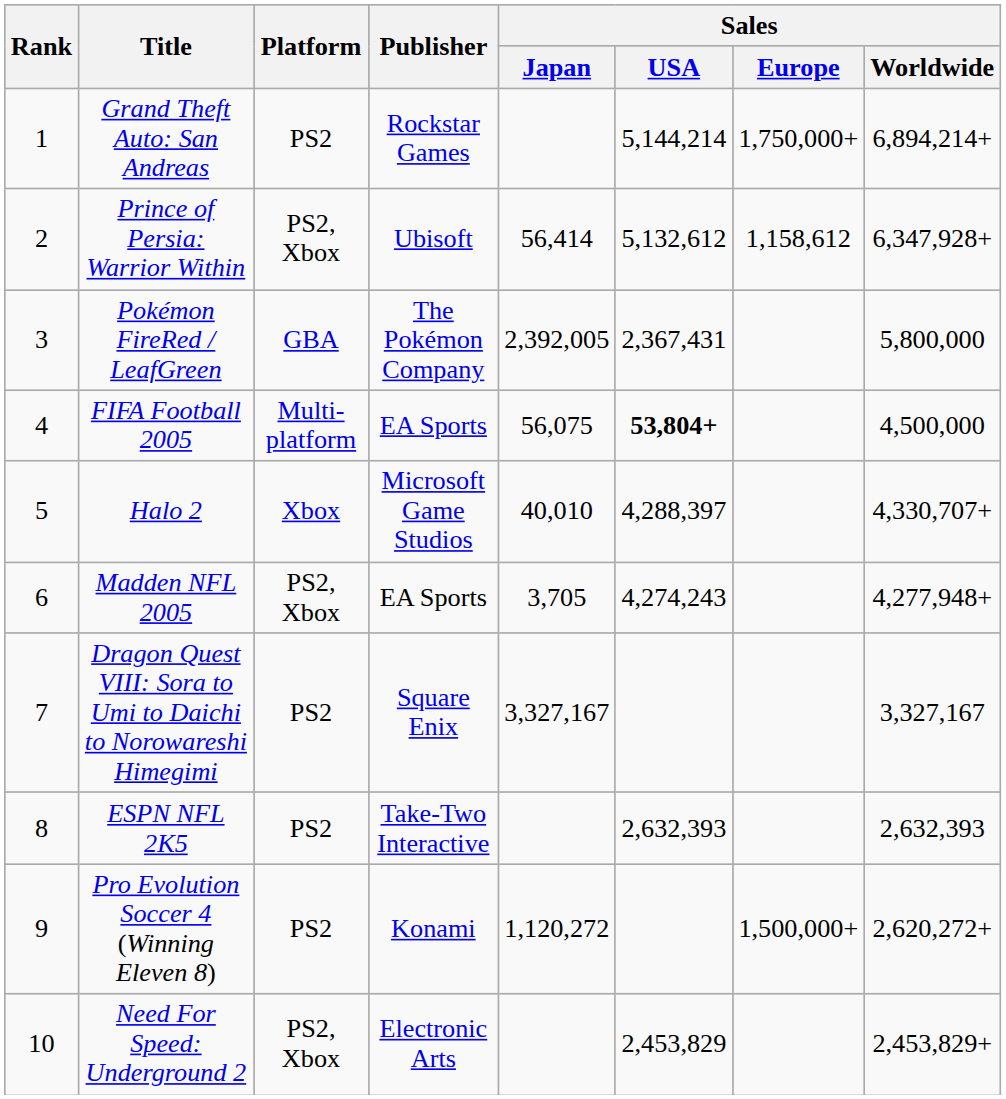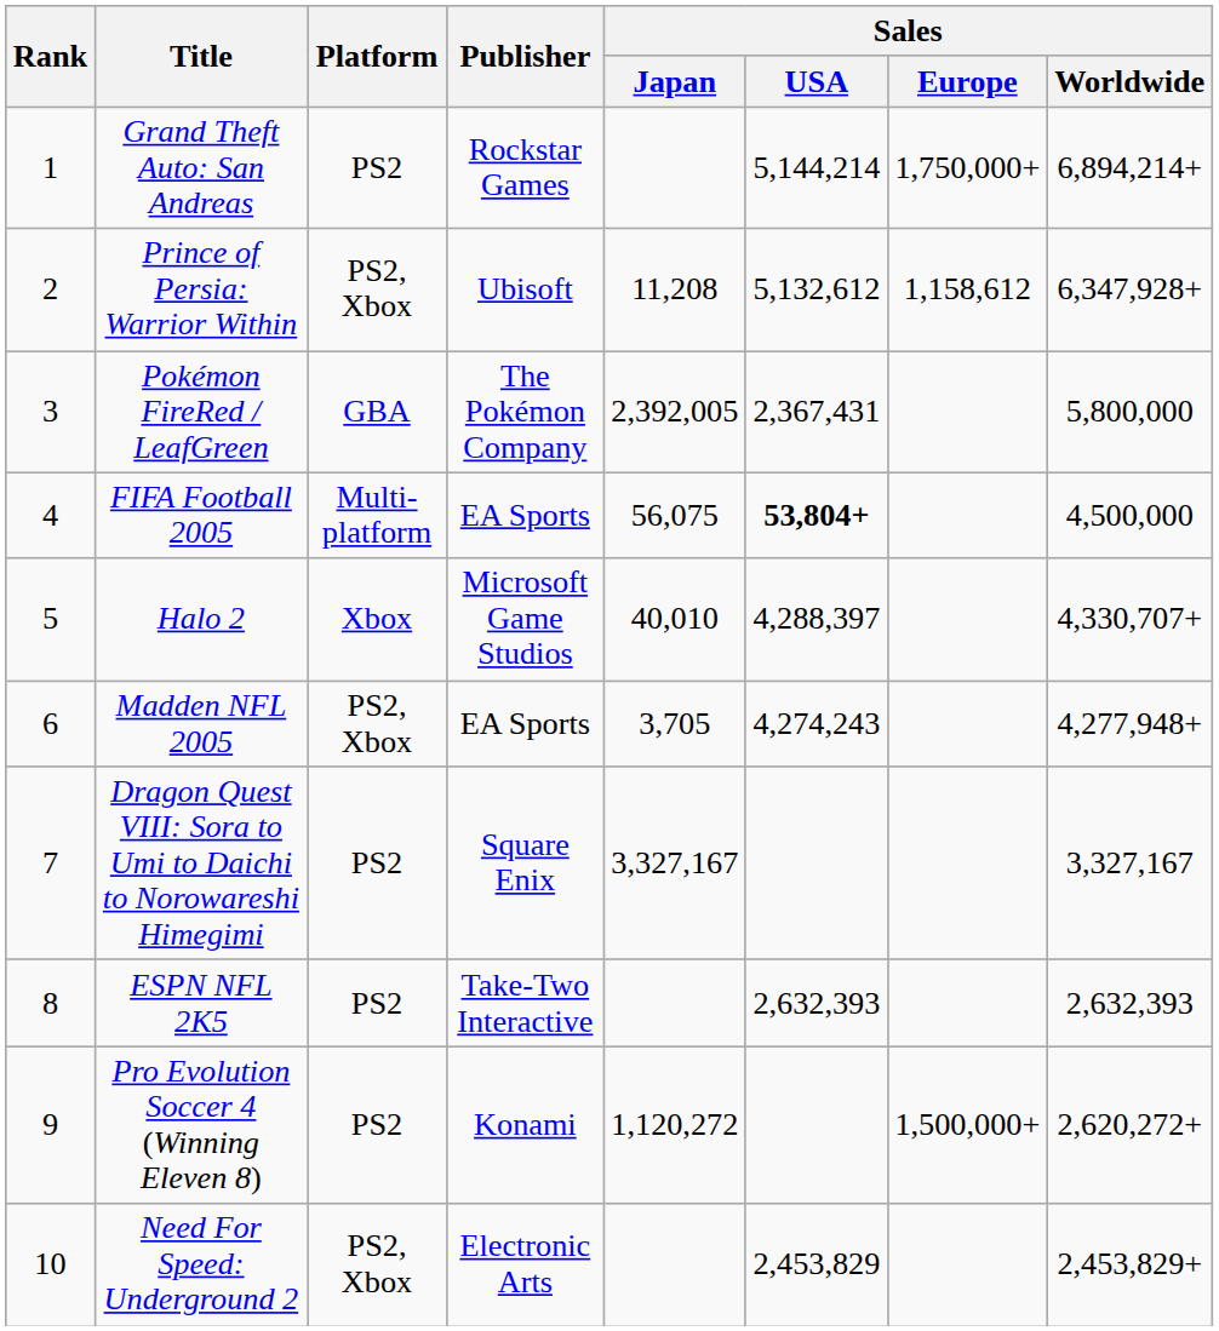Prince of Persia: Warrior Within | Sales / Japan: 56,414 -> 11,208
